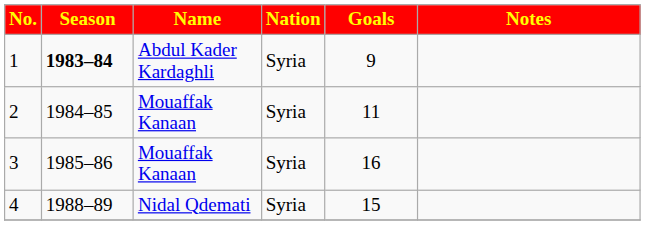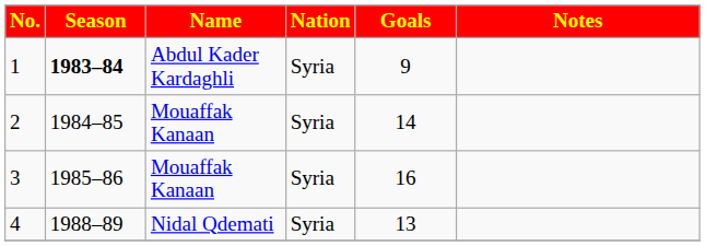2 | Goals: 11 -> 14
4 | Goals: 15 -> 13
